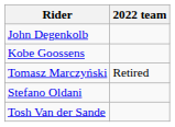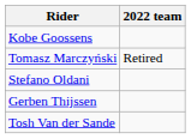- row: John Degenkolb
+ row: Gerben Thijssen
